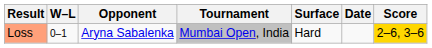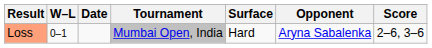columns swapped: Date <-> Opponent
Loss | Score: gold background -> no background
